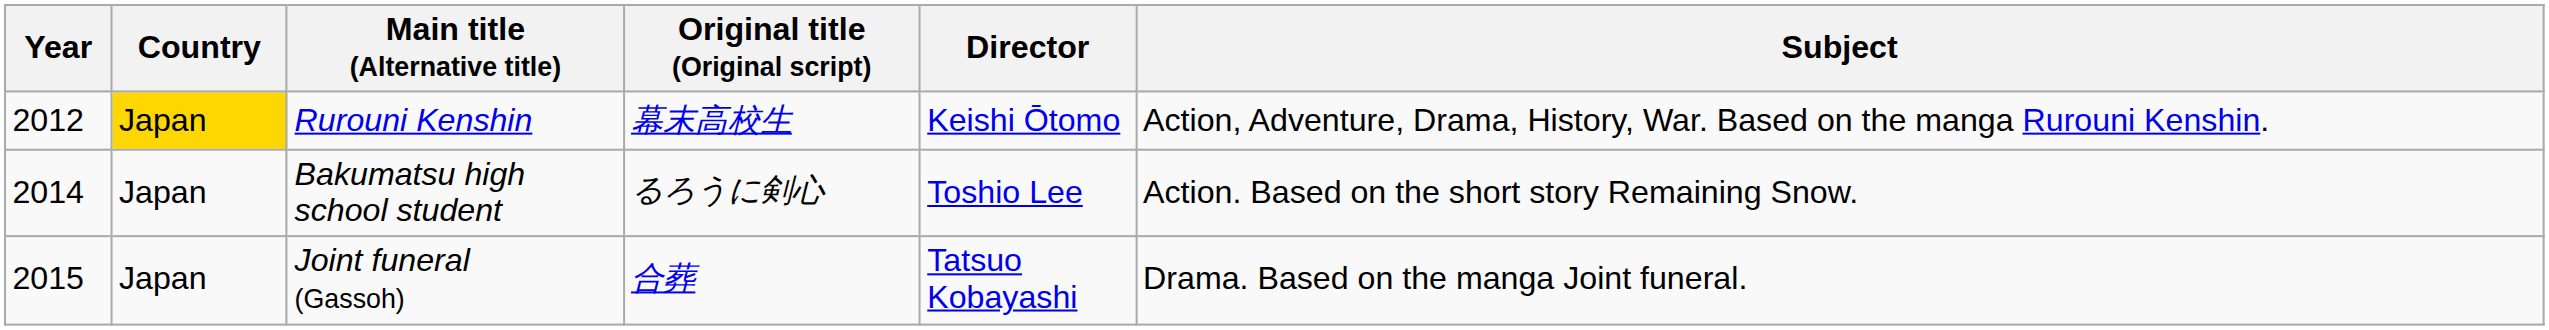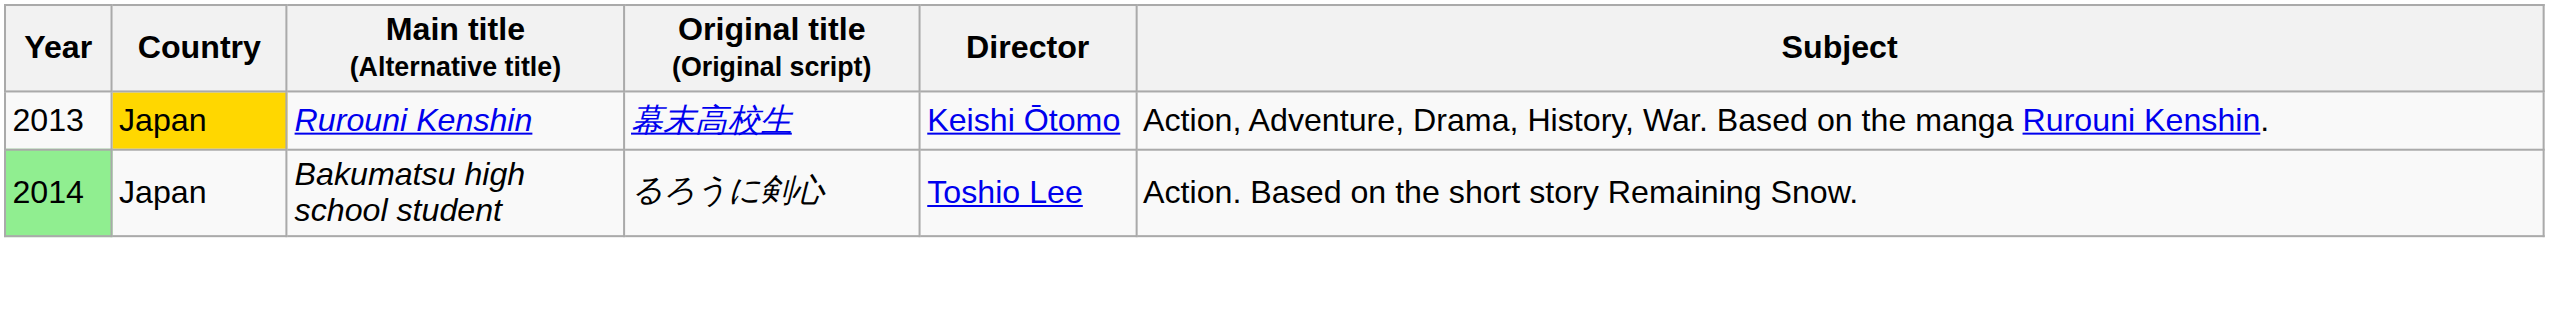Rurouni Kenshin | Year: 2012 -> 2013
Bakumatsu high school student | Year: no background -> lightgreen background
- row: 2015 | Japan | Joint funeral (Gassoh) | 合葬 | Tatsuo Kobayashi | Drama. Based on the manga Joint funeral.
